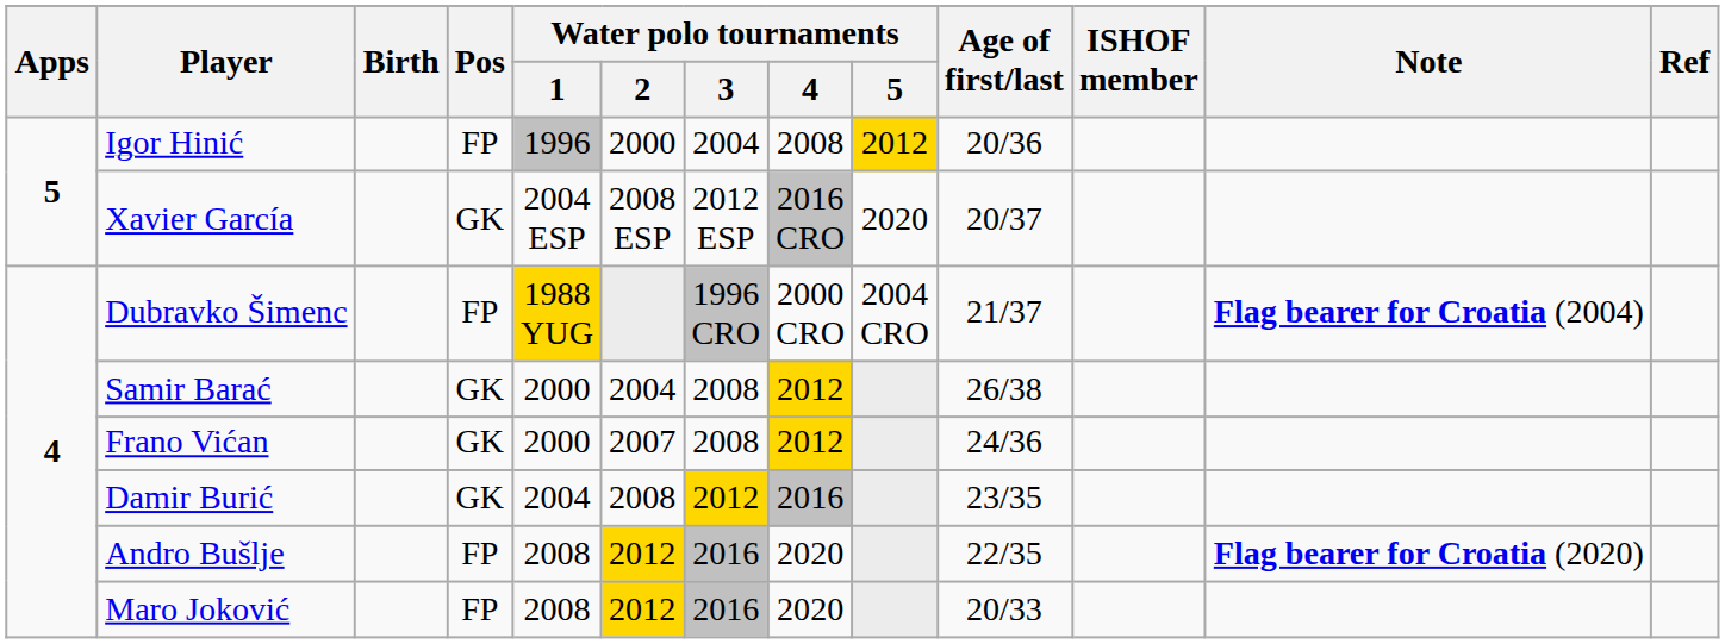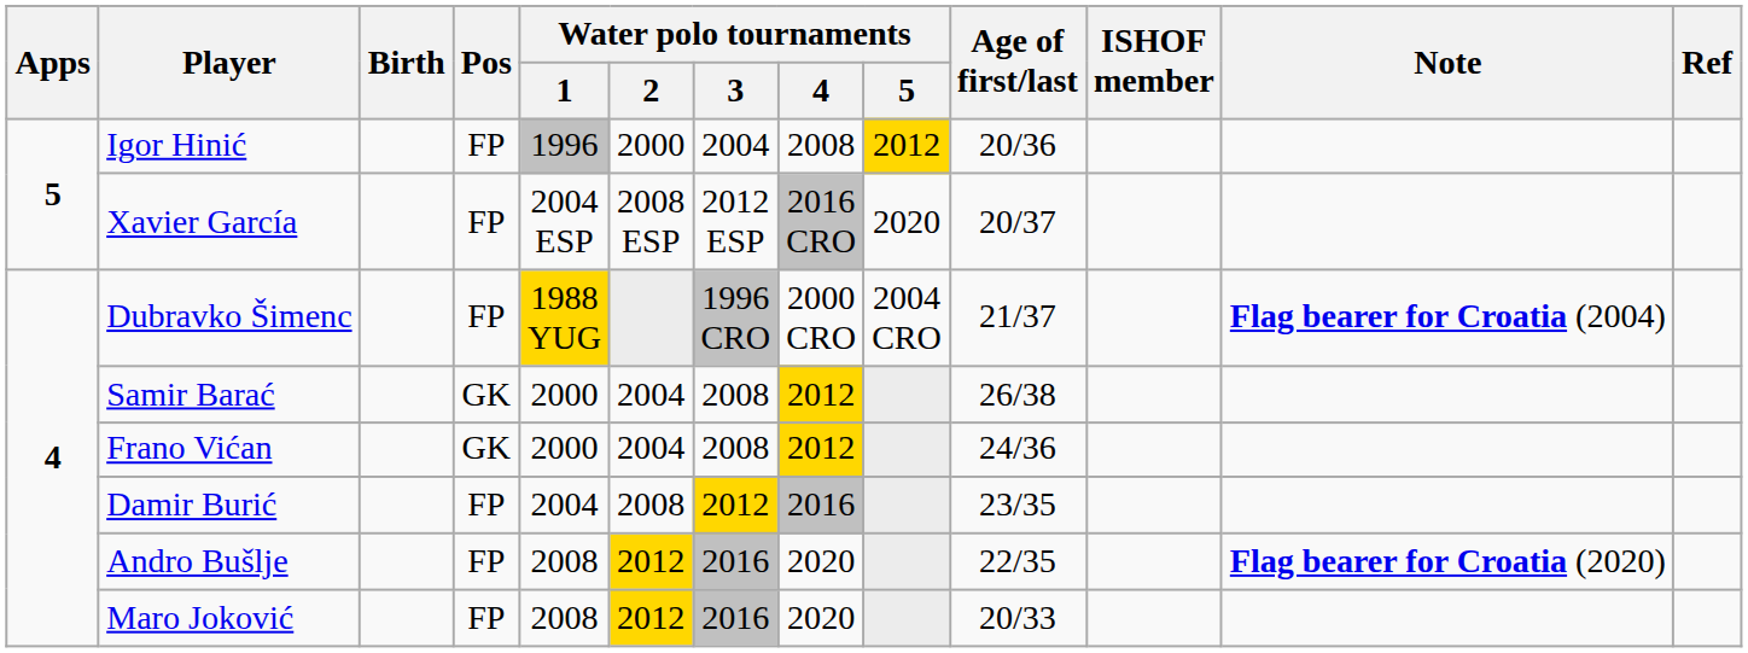Xavier García | Pos: GK -> FP
Frano Vićan | Water polo tournaments / 2: 2007 -> 2004
Damir Burić | Pos: GK -> FP
